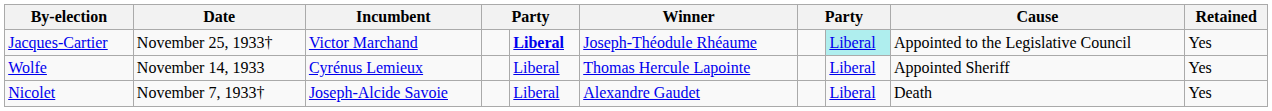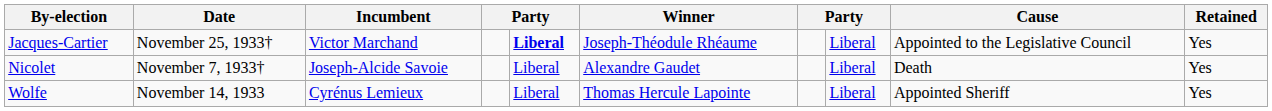Jacques-Cartier | column 8: paleturquoise background -> no background
rows swapped: Wolfe <-> Nicolet
